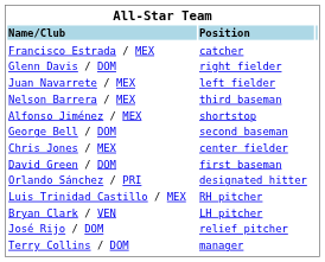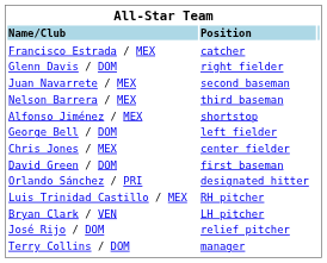Juan Navarrete / MEX | column 2: left fielder -> second baseman
George Bell / DOM | column 2: second baseman -> left fielder
